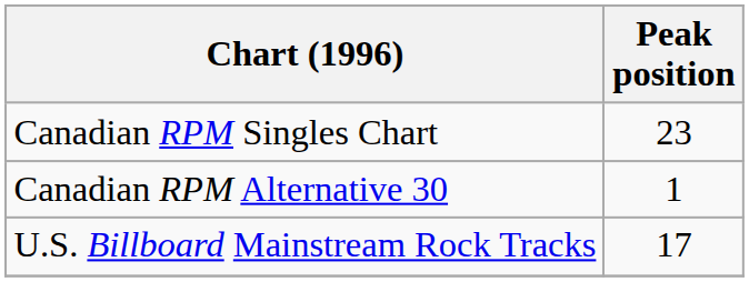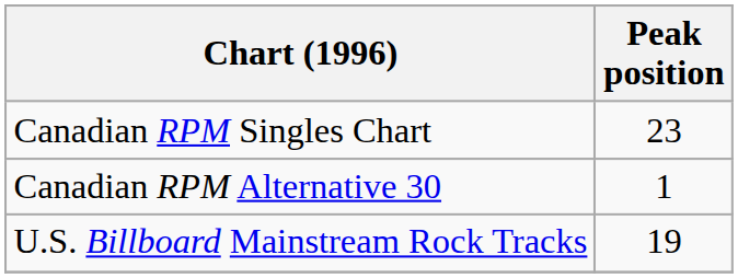U.S. Billboard Mainstream Rock Tracks | Peak position: 17 -> 19
